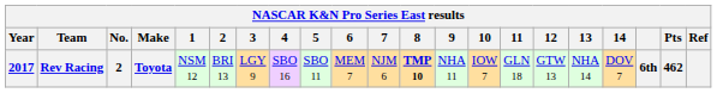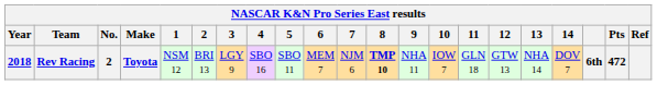Rev Racing | Year: 2017 -> 2018
Rev Racing | Pts: 462 -> 472
